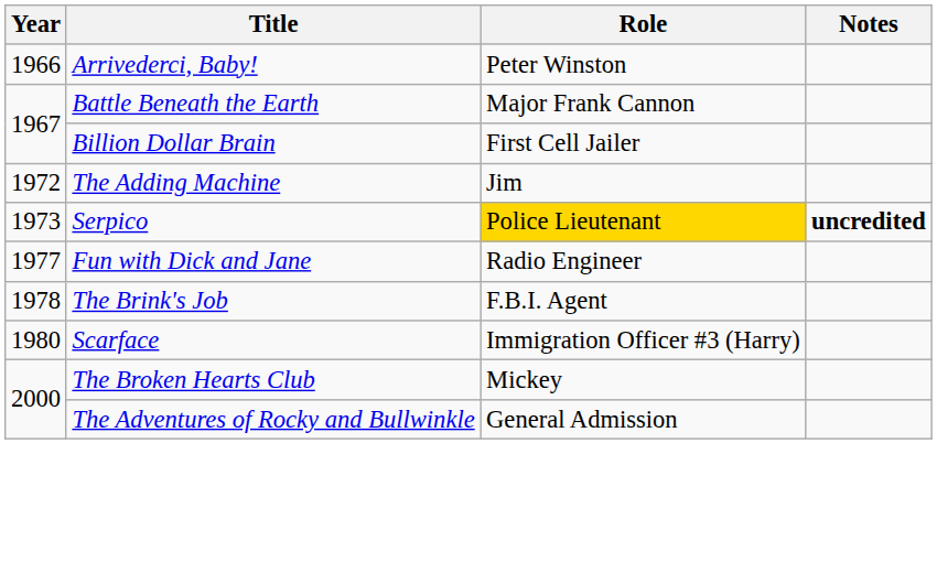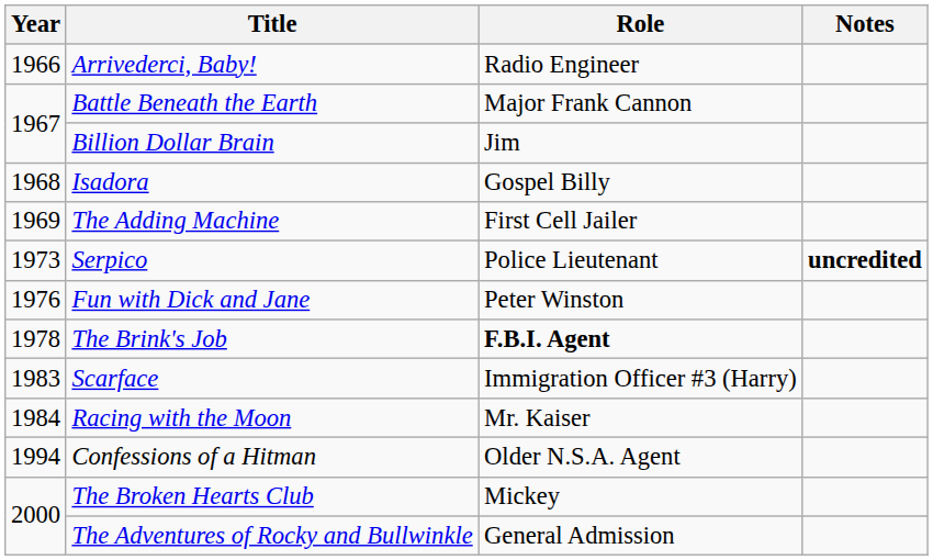Arrivederci, Baby! | Role: Peter Winston -> Radio Engineer
Billion Dollar Brain | Role: First Cell Jailer -> Jim
+ row: 1968 | Isadora | Gospel Billy
The Adding Machine | Year: 1972 -> 1969
The Adding Machine | Role: Jim -> First Cell Jailer
Serpico | Role: gold background -> no background
Fun with Dick and Jane | Year: 1977 -> 1976
Fun with Dick and Jane | Role: Radio Engineer -> Peter Winston
The Brink's Job | Role: normal -> bold
Scarface | Year: 1980 -> 1983
+ row: 1984 | Racing with the Moon | Mr. Kaiser
+ row: 1994 | Confessions of a Hitman | Older N.S.A. Agent
